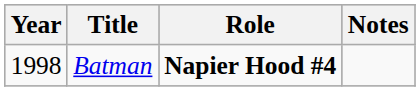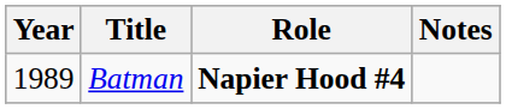Batman | Year: 1998 -> 1989
